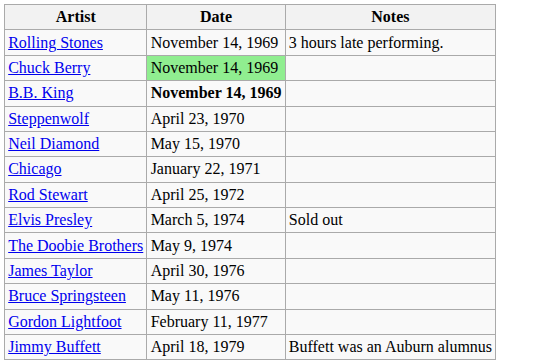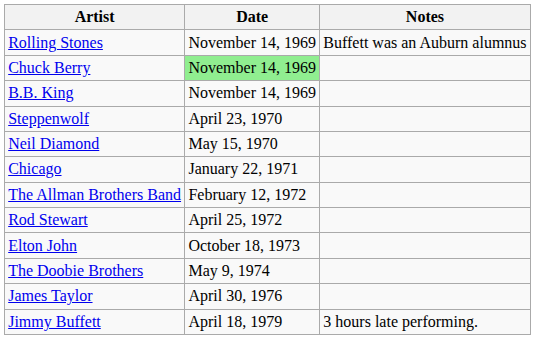Rolling Stones | Notes: 3 hours late performing. -> Buffett was an Auburn alumnus
B.B. King | Date: bold -> normal
+ row: The Allman Brothers Band | February 12, 1972
+ row: Elton John | October 18, 1973
- row: Elvis Presley | March 5, 1974 | Sold out
- row: Bruce Springsteen | May 11, 1976
- row: Gordon Lightfoot | February 11, 1977
Jimmy Buffett | Notes: Buffett was an Auburn alumnus -> 3 hours late performing.
